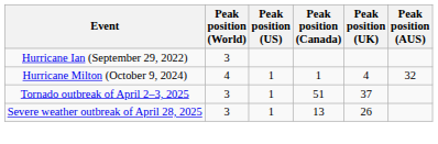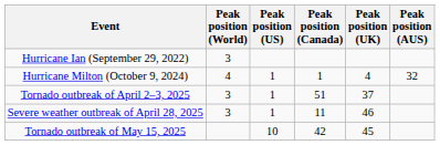Severe weather outbreak of April 28, 2025 | Peak position (Canada): 13 -> 11
Severe weather outbreak of April 28, 2025 | Peak position (UK): 26 -> 46
+ row: Tornado outbreak of May 15, 2025 | 10 | 42 | 45
